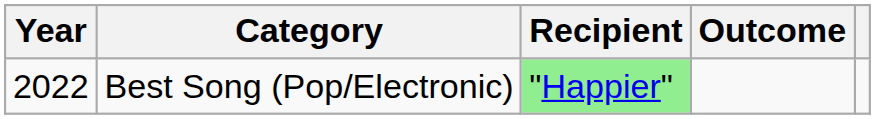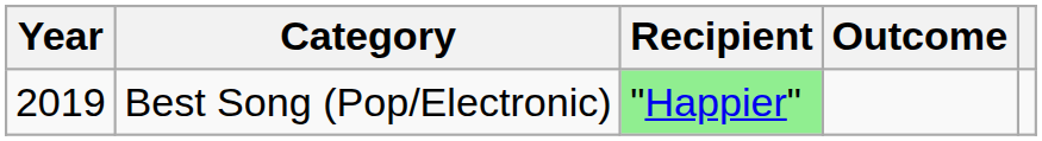Best Song (Pop/Electronic) | Year: 2022 -> 2019
